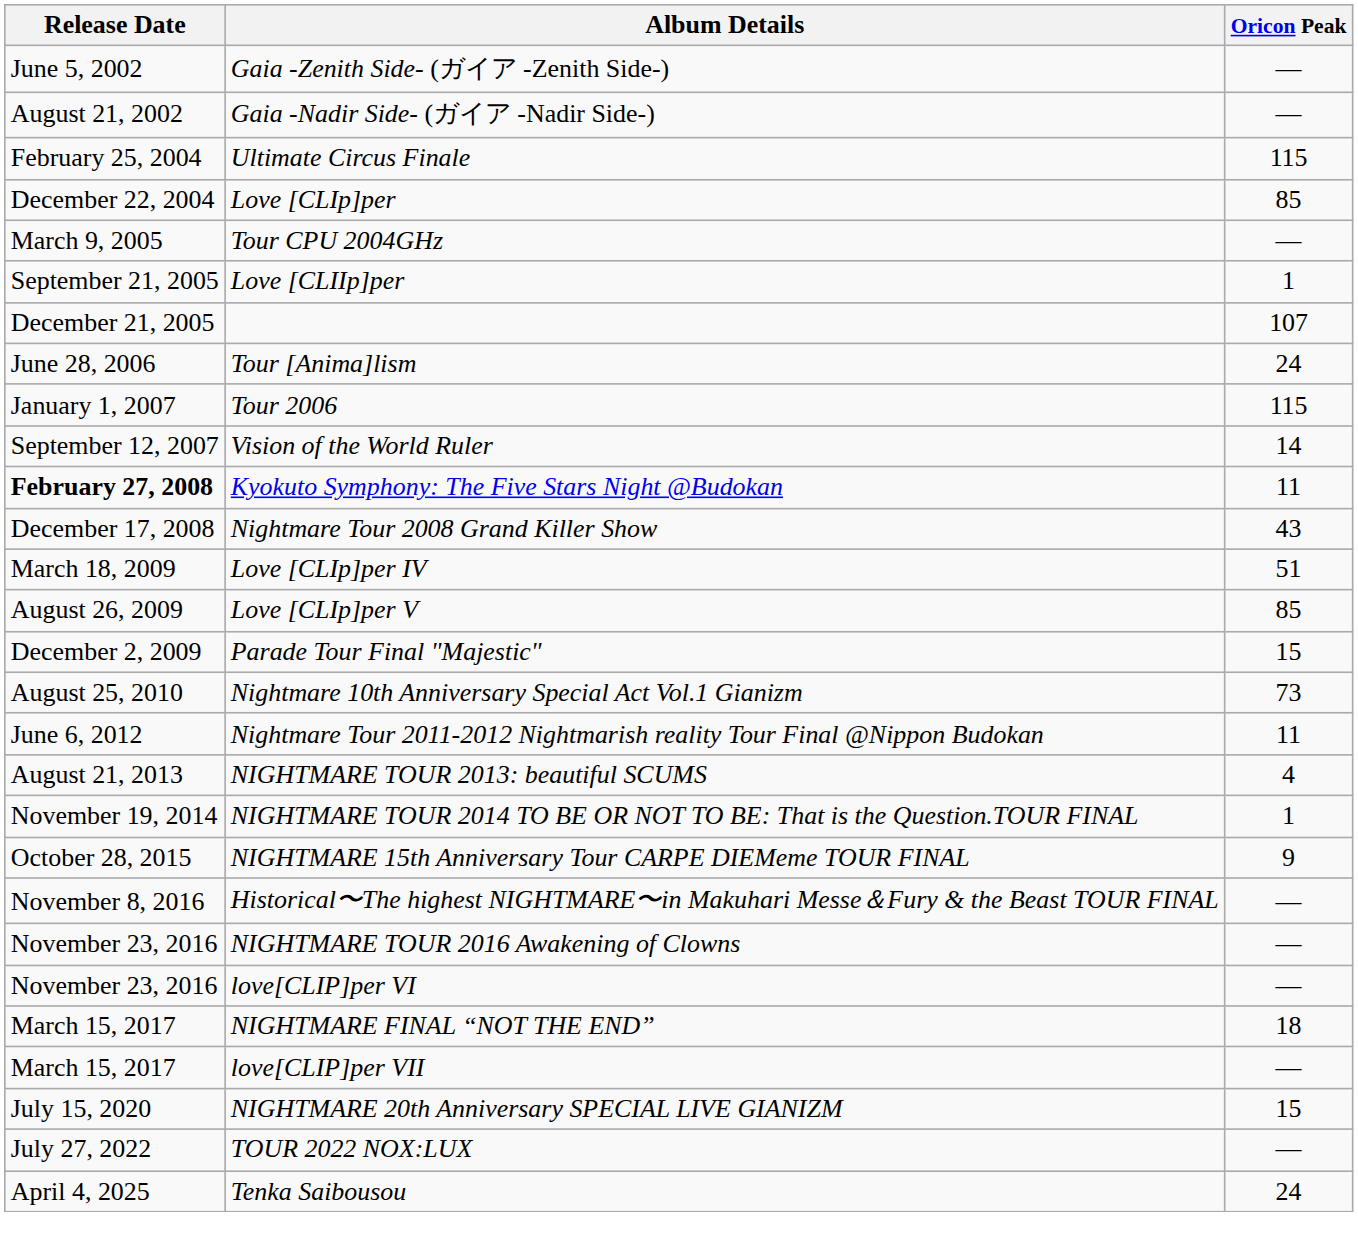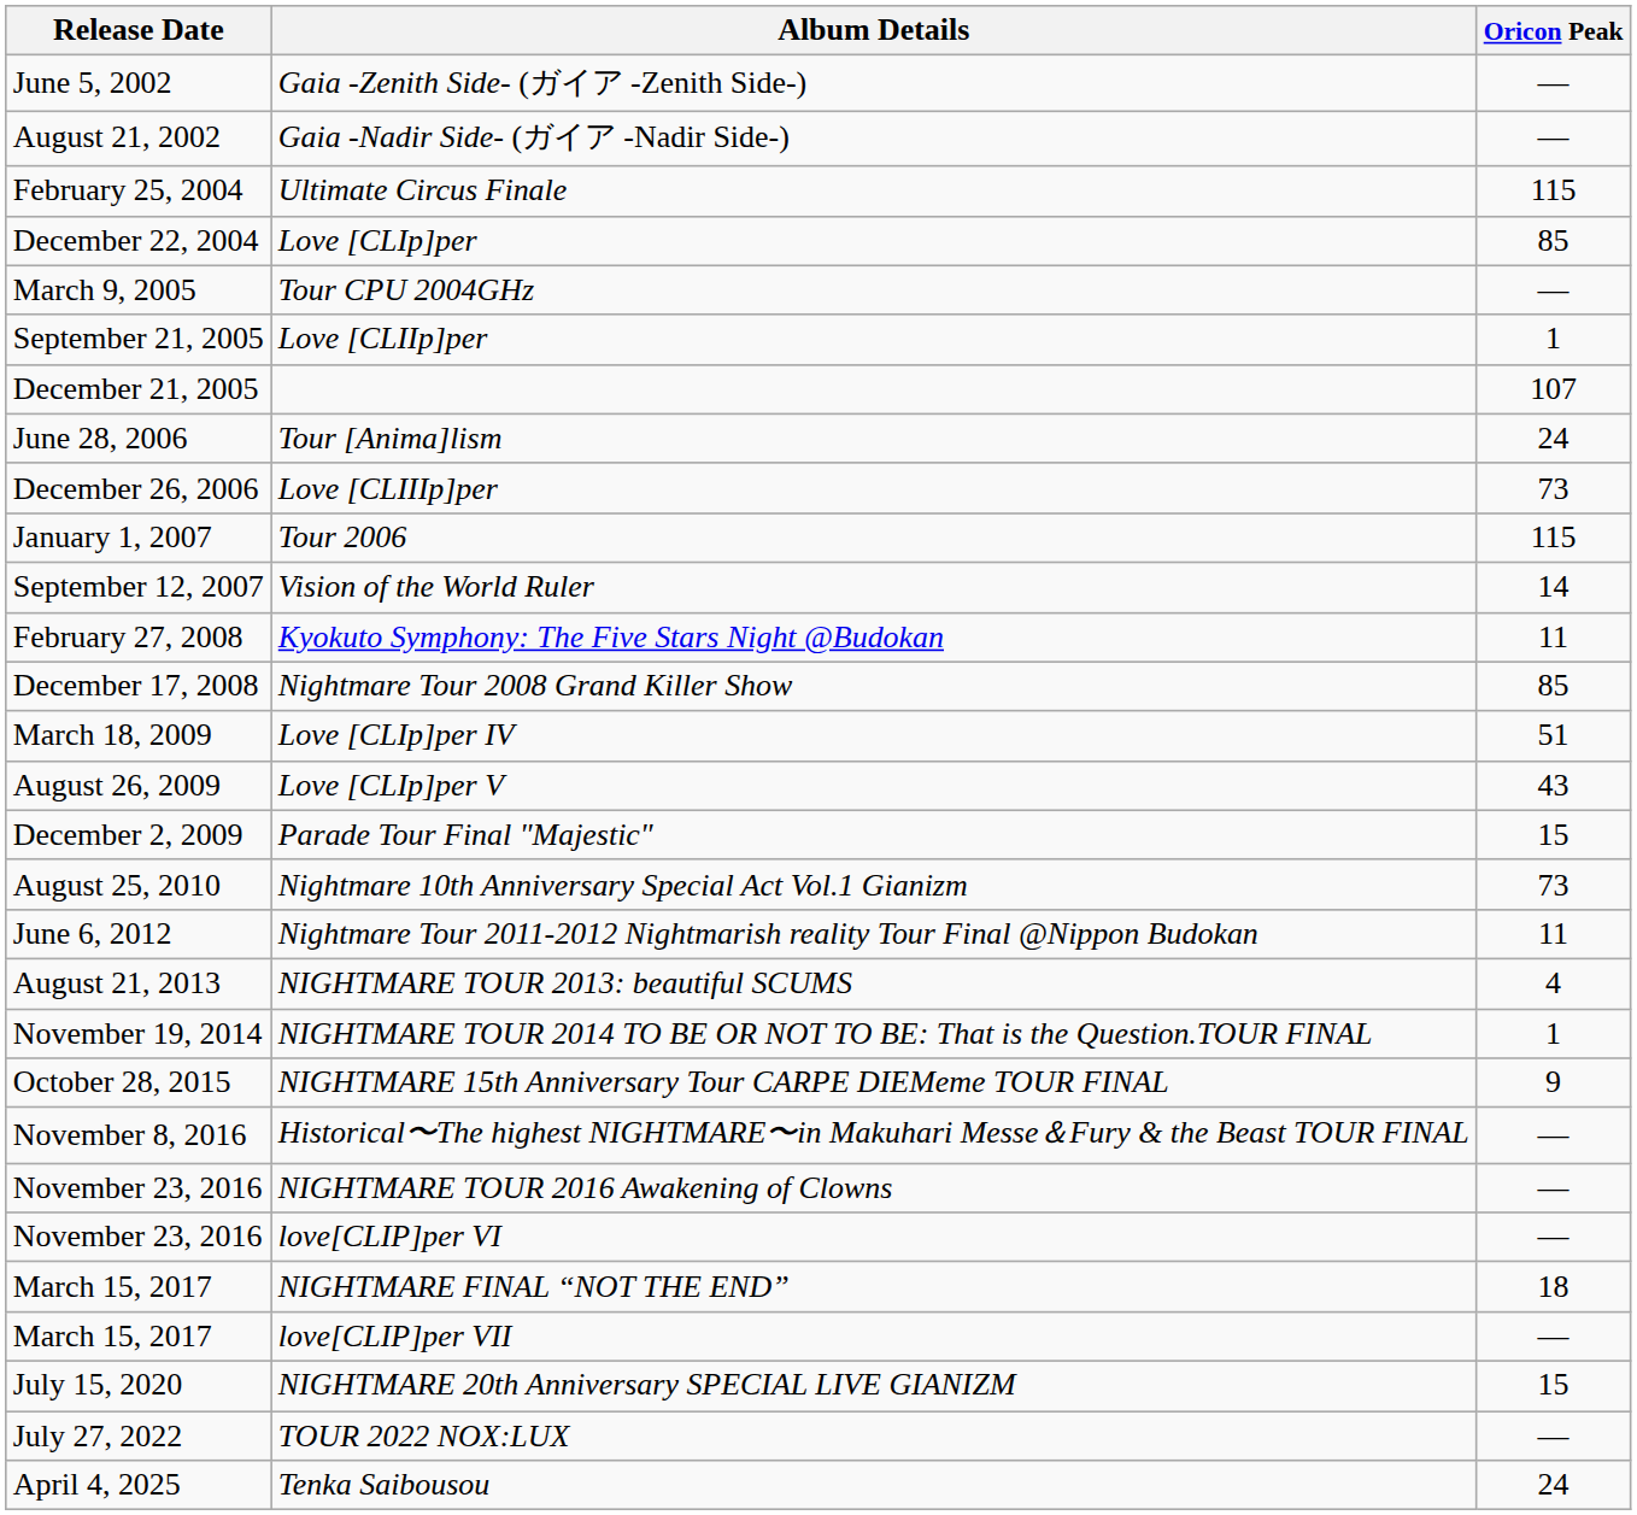+ row: December 26, 2006 | Love [CLIIIp]per | 73
Kyokuto Symphony: The Five Stars Night @Budokan | Release Date: bold -> normal
Nightmare Tour 2008 Grand Killer Show | Oricon Peak: 43 -> 85
Love [CLIp]per V | Oricon Peak: 85 -> 43
